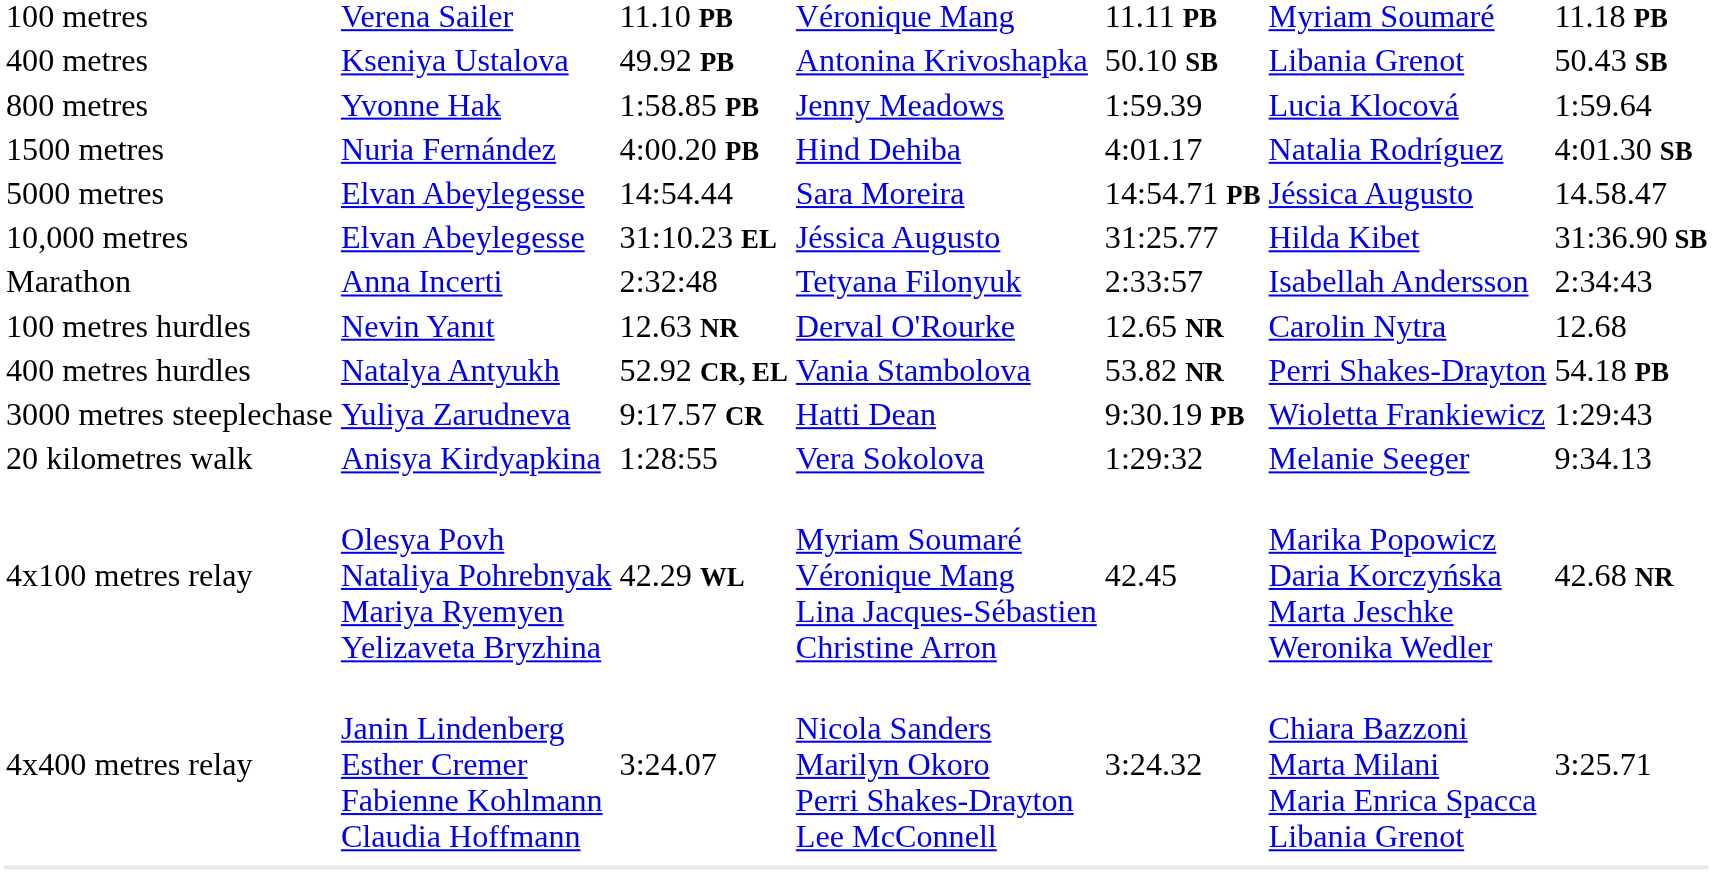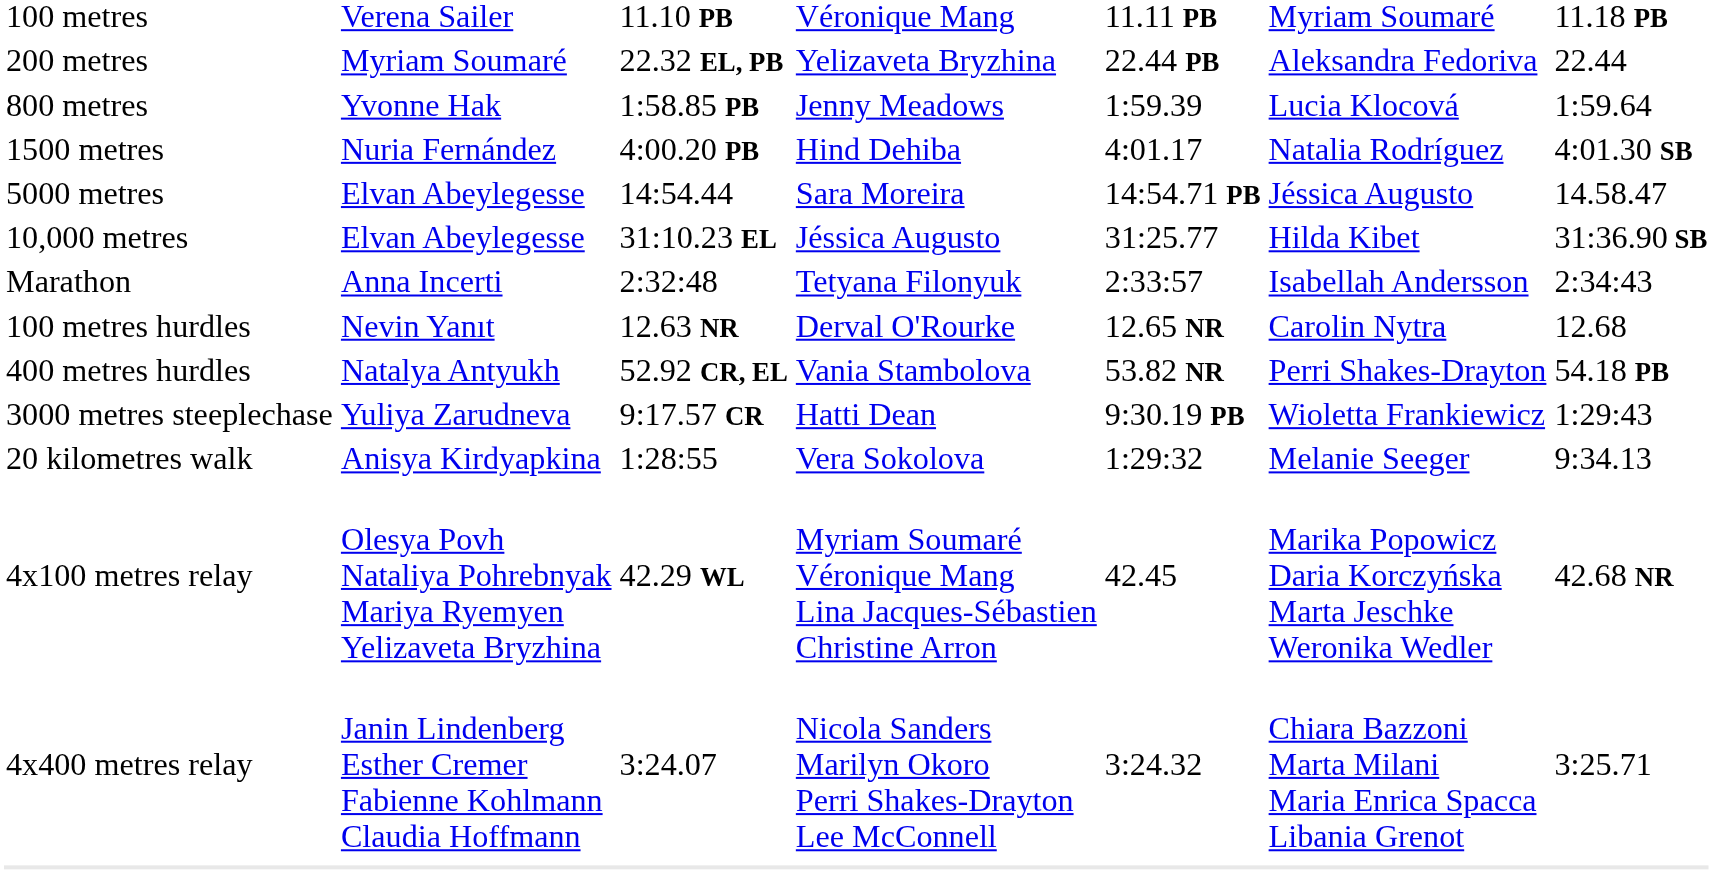+ row: 200 metres | Myriam Soumaré | 22.32 EL, PB | Yelizaveta Bryzhina | 22.44 PB | Aleksandra Fedoriva | 22.44
- row: 400 metres | Kseniya Ustalova | 49.92 PB | Antonina Krivoshapka | 50.10 SB | Libania Grenot | 50.43 SB
